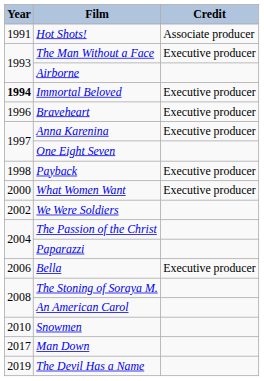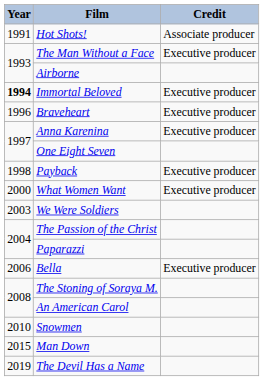We Were Soldiers | Year: 2002 -> 2003
Man Down | Year: 2017 -> 2015
